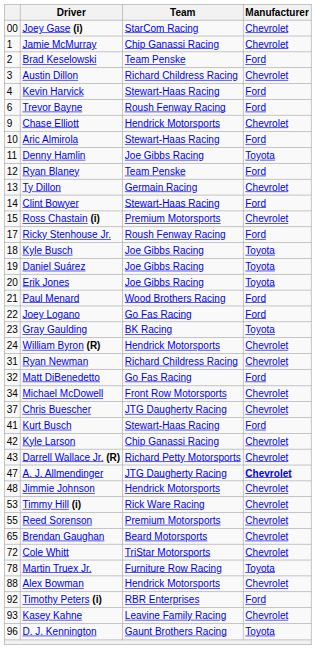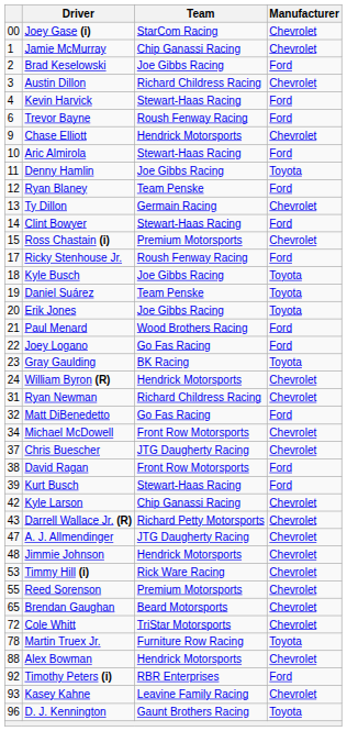Brad Keselowski | Team: Team Penske -> Joe Gibbs Racing
Daniel Suárez | Team: Joe Gibbs Racing -> Team Penske
+ row: 38 | David Ragan | Front Row Motorsports | Ford
Kurt Busch | column 1: 41 -> 39
A. J. Allmendinger | Manufacturer: bold -> normal
